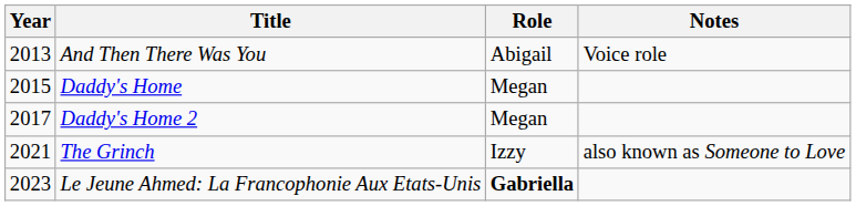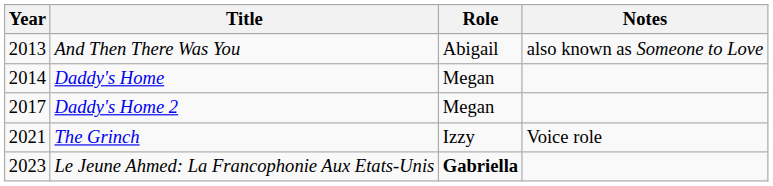And Then There Was You | Notes: Voice role -> also known as Someone to Love
Daddy's Home | Year: 2015 -> 2014
The Grinch | Notes: also known as Someone to Love -> Voice role
